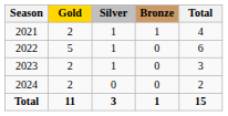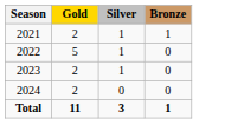- column: Total | 4 | 6 | 3 | 2 | 15
